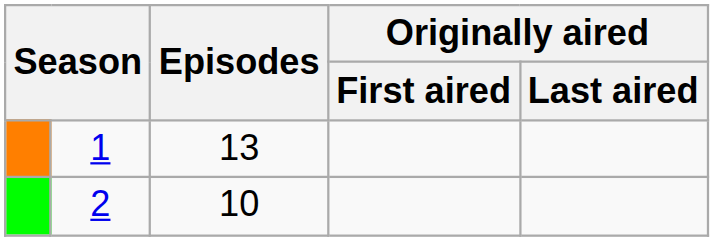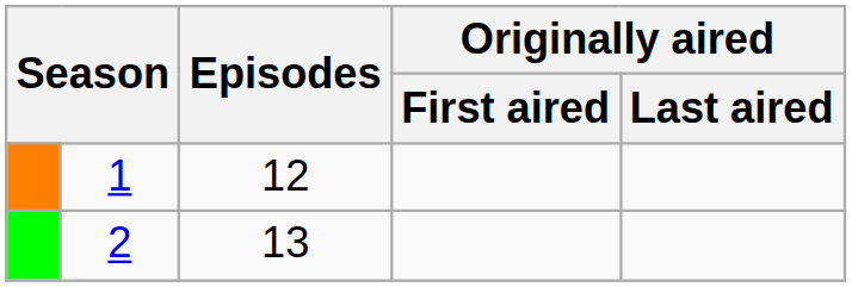1 | Episodes: 13 -> 12
2 | Episodes: 10 -> 13
